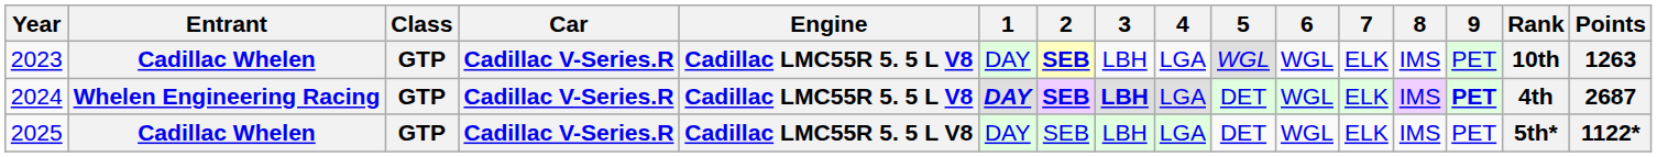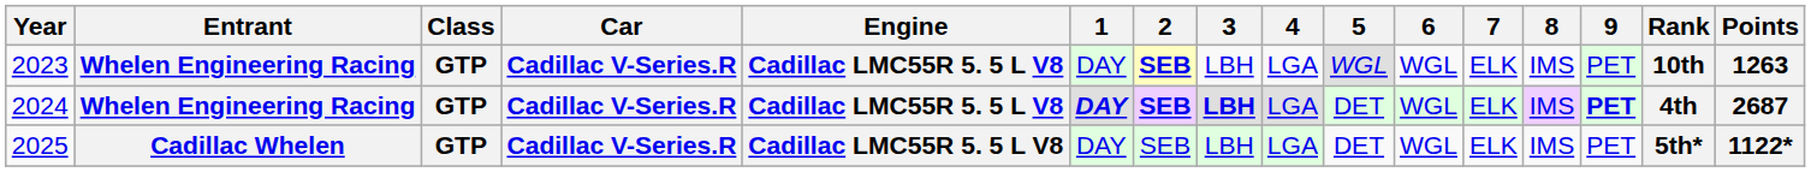2023 | Entrant: Cadillac Whelen -> Whelen Engineering Racing
